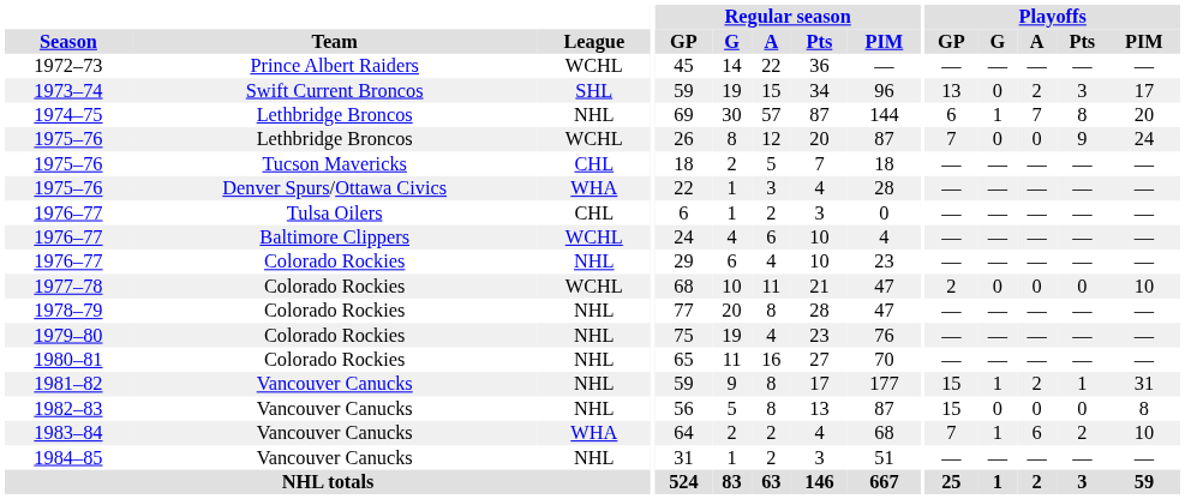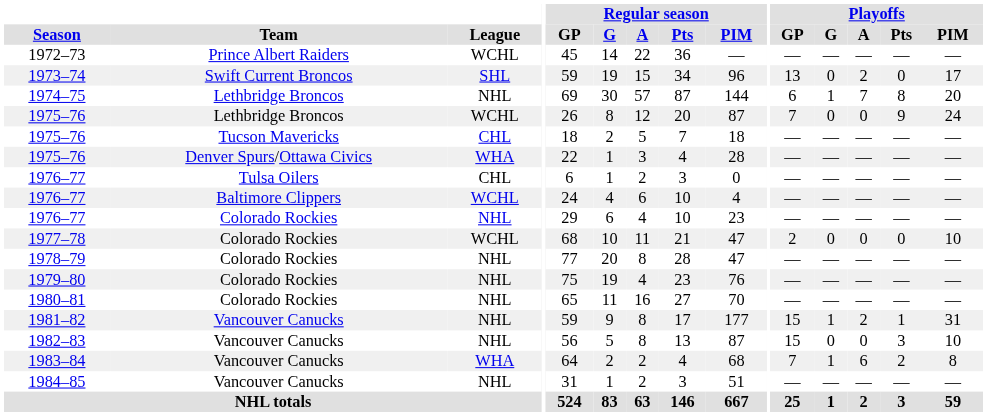1973–74 | Playoffs / Pts: 3 -> 0
1982–83 | Playoffs / Pts: 0 -> 3
1982–83 | Playoffs / PIM: 8 -> 10
1983–84 | Playoffs / PIM: 10 -> 8
